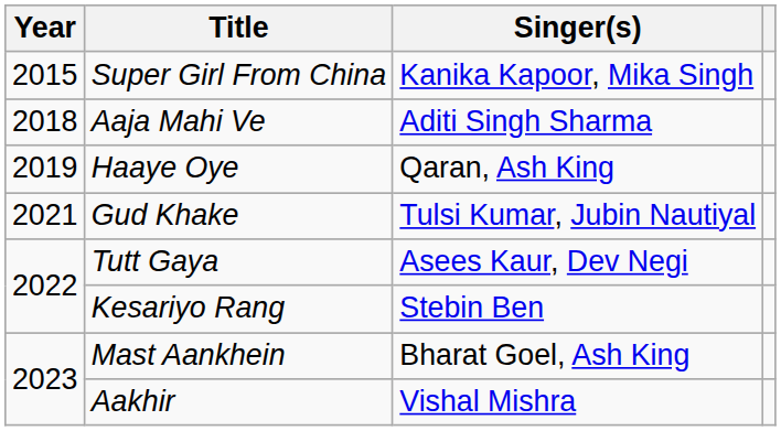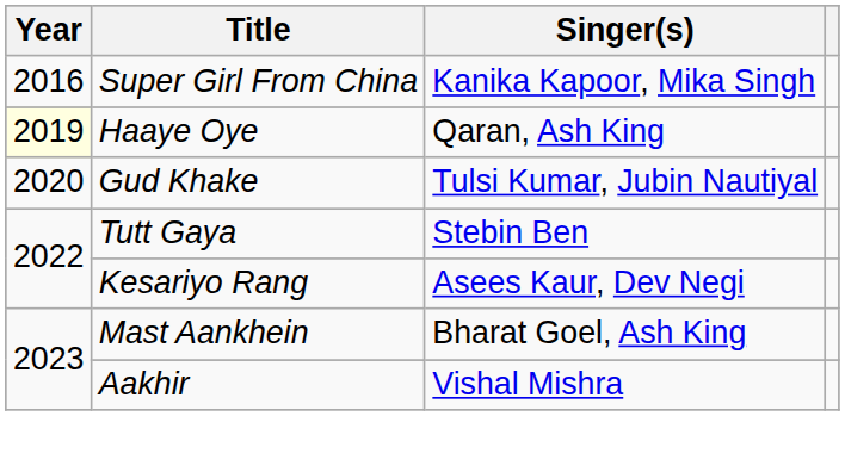Super Girl From China | Year: 2015 -> 2016
- row: 2018 | Aaja Mahi Ve | Aditi Singh Sharma
Haaye Oye | Year: no background -> lightyellow background
Gud Khake | Year: 2021 -> 2020
Tutt Gaya | Singer(s): Asees Kaur, Dev Negi -> Stebin Ben
Kesariyo Rang | Singer(s): Stebin Ben -> Asees Kaur, Dev Negi
